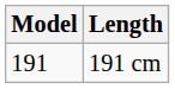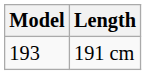191 cm | Model: 191 -> 193
